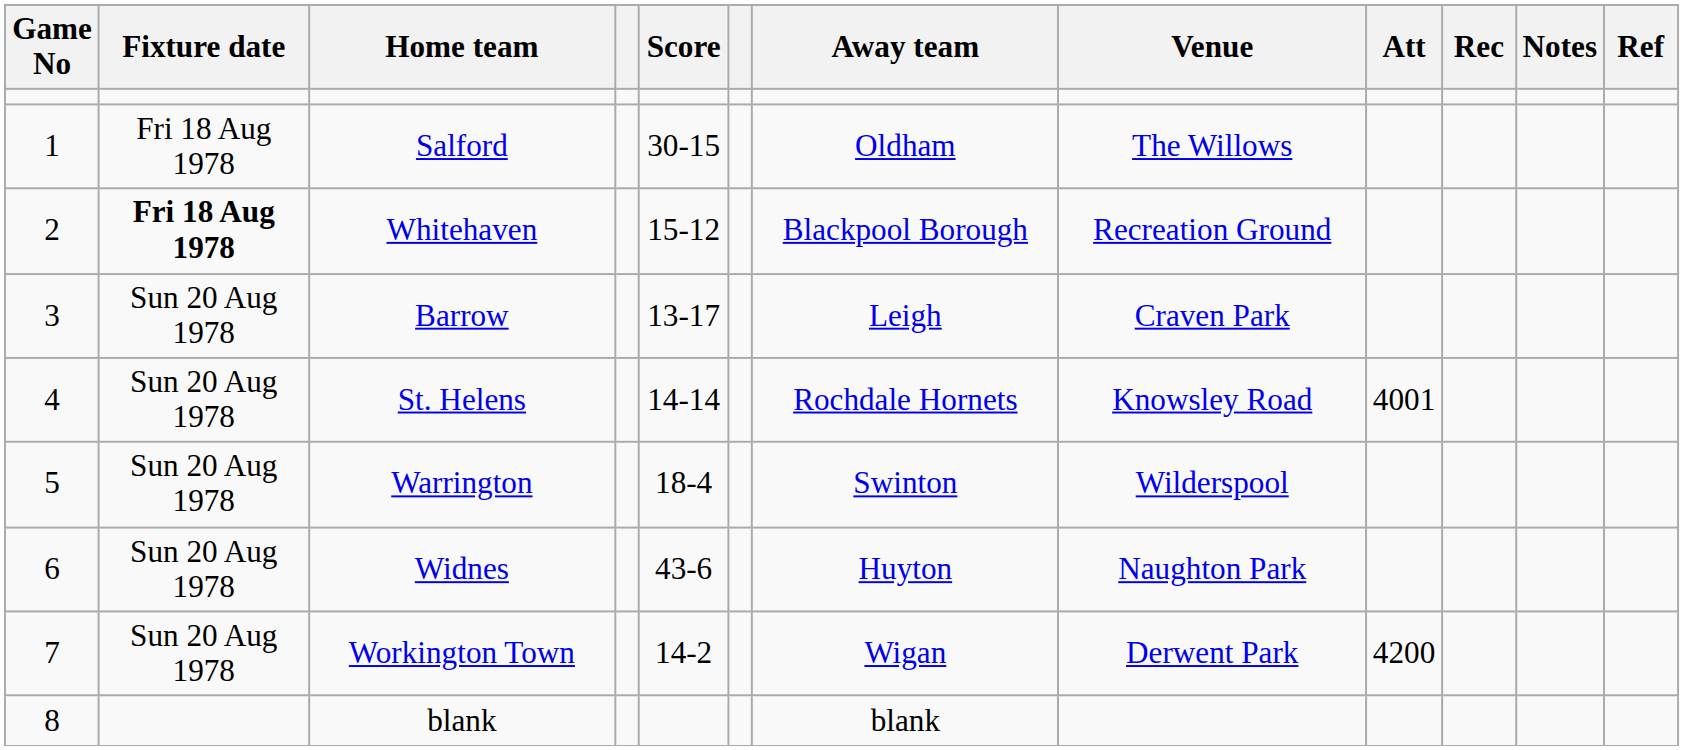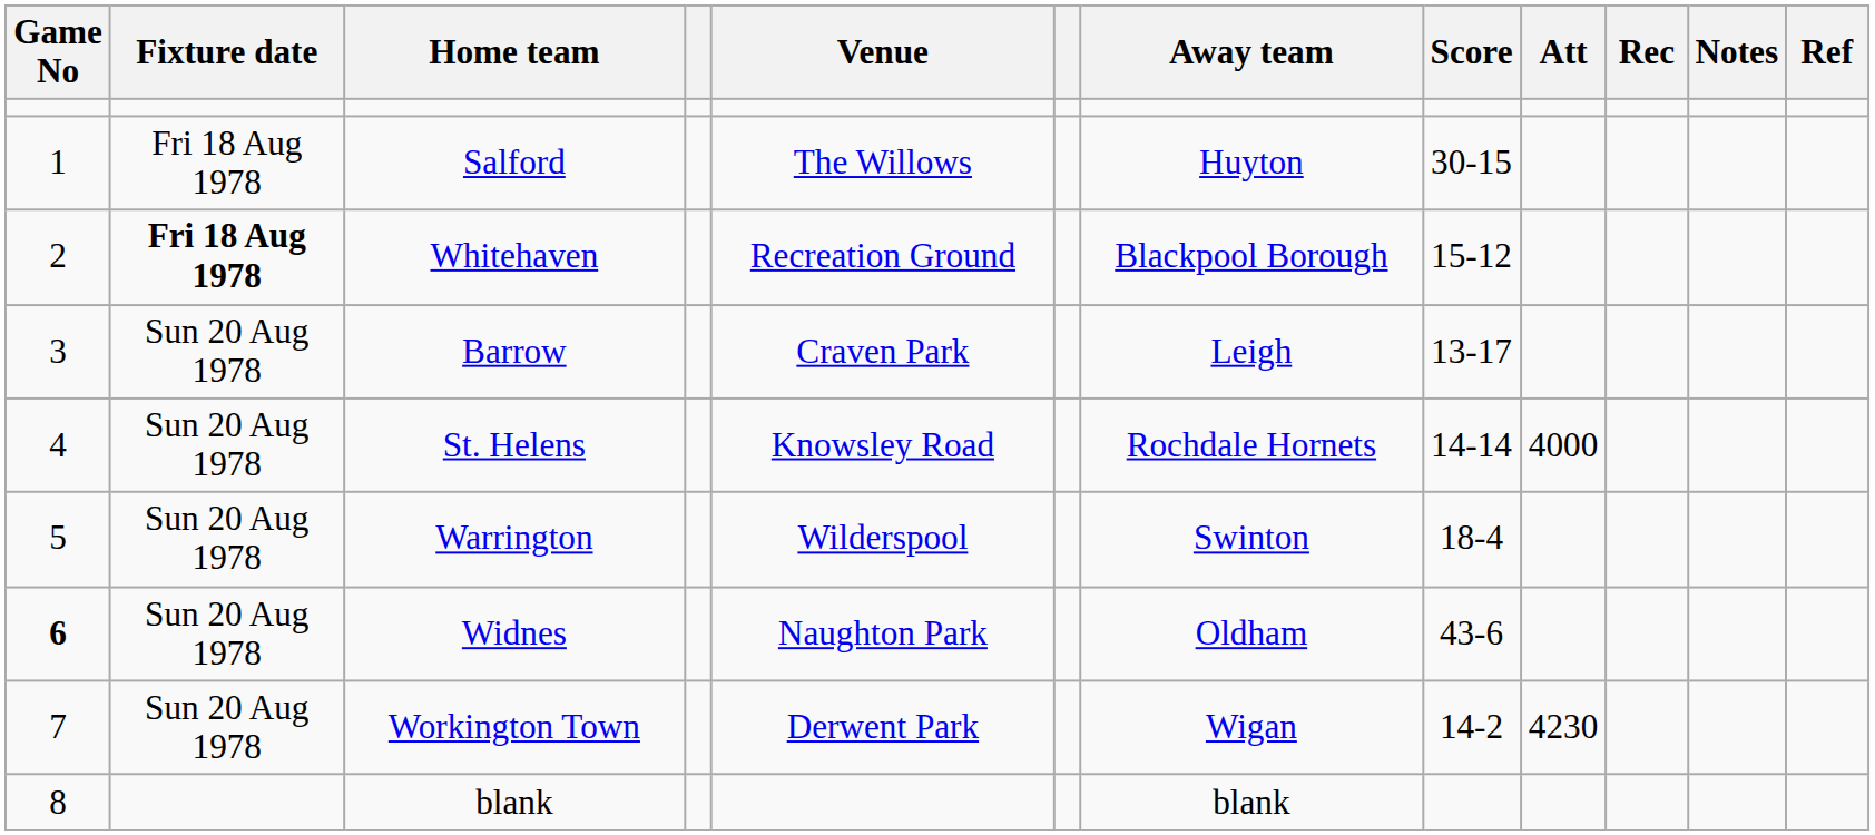columns swapped: Score <-> Venue
Salford | Away team: Oldham -> Huyton
St. Helens | Att: 4001 -> 4000
Widnes | Game No: normal -> bold
Widnes | Away team: Huyton -> Oldham
Workington Town | Att: 4200 -> 4230
